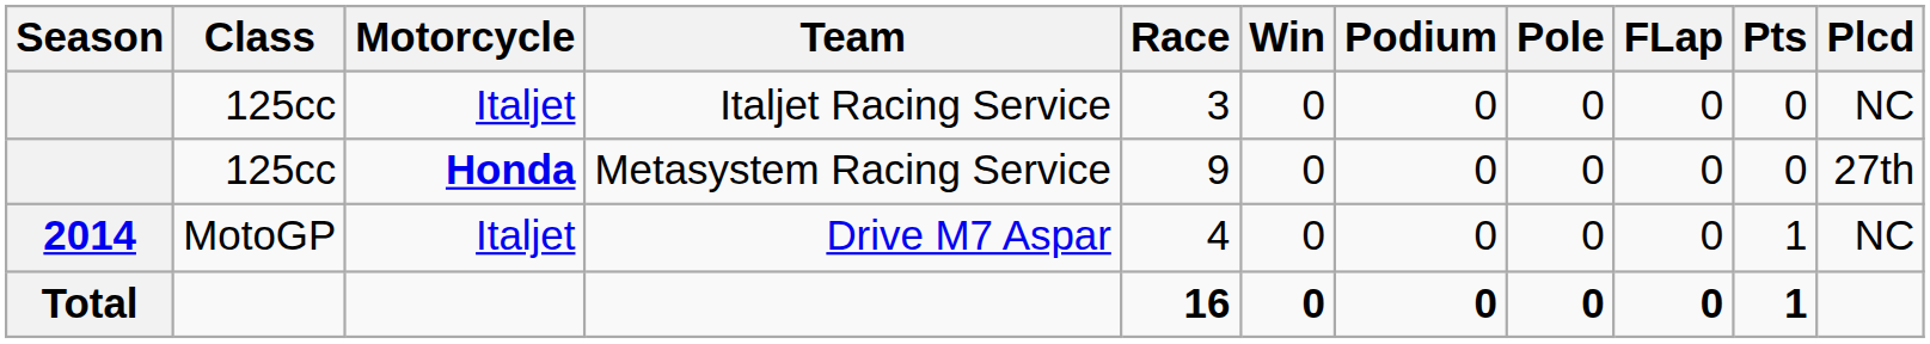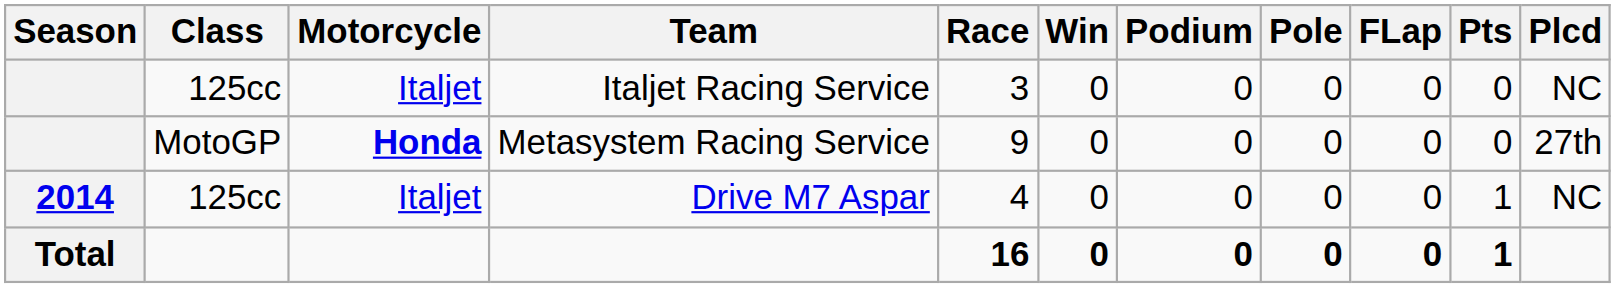Metasystem Racing Service | Class: 125cc -> MotoGP
Drive M7 Aspar | Class: MotoGP -> 125cc
